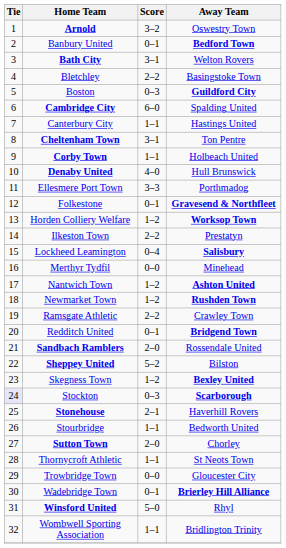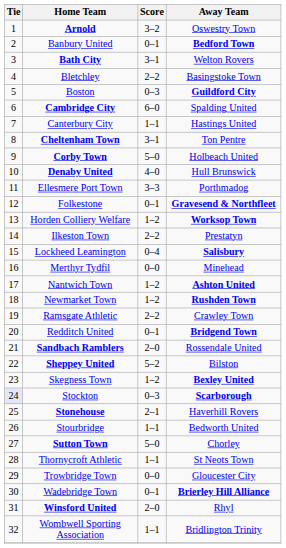Corby Town | Score: 1–1 -> 5–0
Sutton Town | Score: 2–0 -> 5–0
Winsford United | Score: 5–0 -> 2–0
